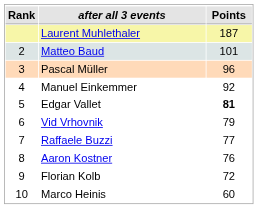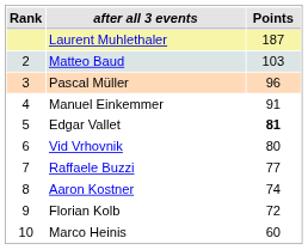Matteo Baud | Points: 101 -> 103
Manuel Einkemmer | Points: 92 -> 91
Vid Vrhovnik | Points: 79 -> 80
Aaron Kostner | Points: 76 -> 74
